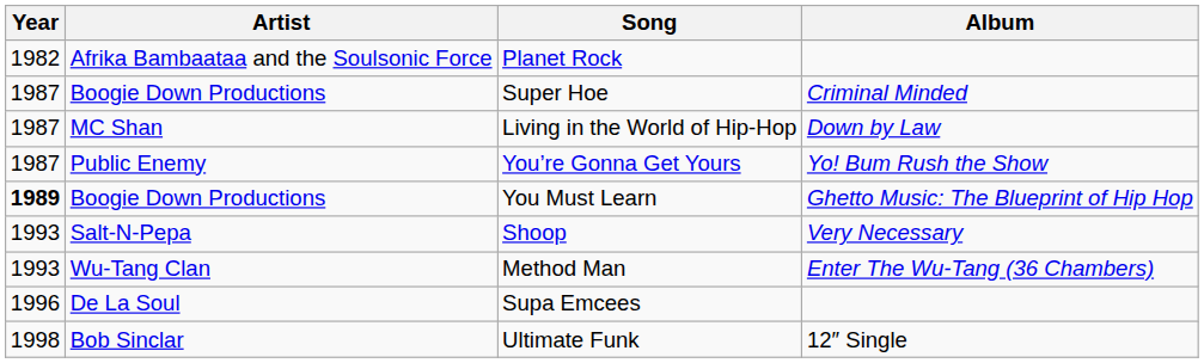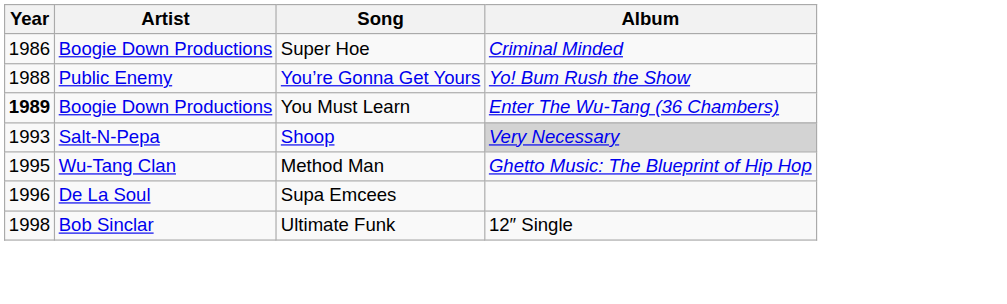- row: 1982 | Afrika Bambaataa and the Soulsonic Force | Planet Rock
Super Hoe | Year: 1987 -> 1986
- row: 1987 | MC Shan | Living in the World of Hip-Hop | Down by Law
You’re Gonna Get Yours | Year: 1987 -> 1988
You Must Learn | Album: Ghetto Music: The Blueprint of Hip Hop -> Enter The Wu-Tang (36 Chambers)
Shoop | Album: no background -> lightgrey background
Method Man | Year: 1993 -> 1995
Method Man | Album: Enter The Wu-Tang (36 Chambers) -> Ghetto Music: The Blueprint of Hip Hop
